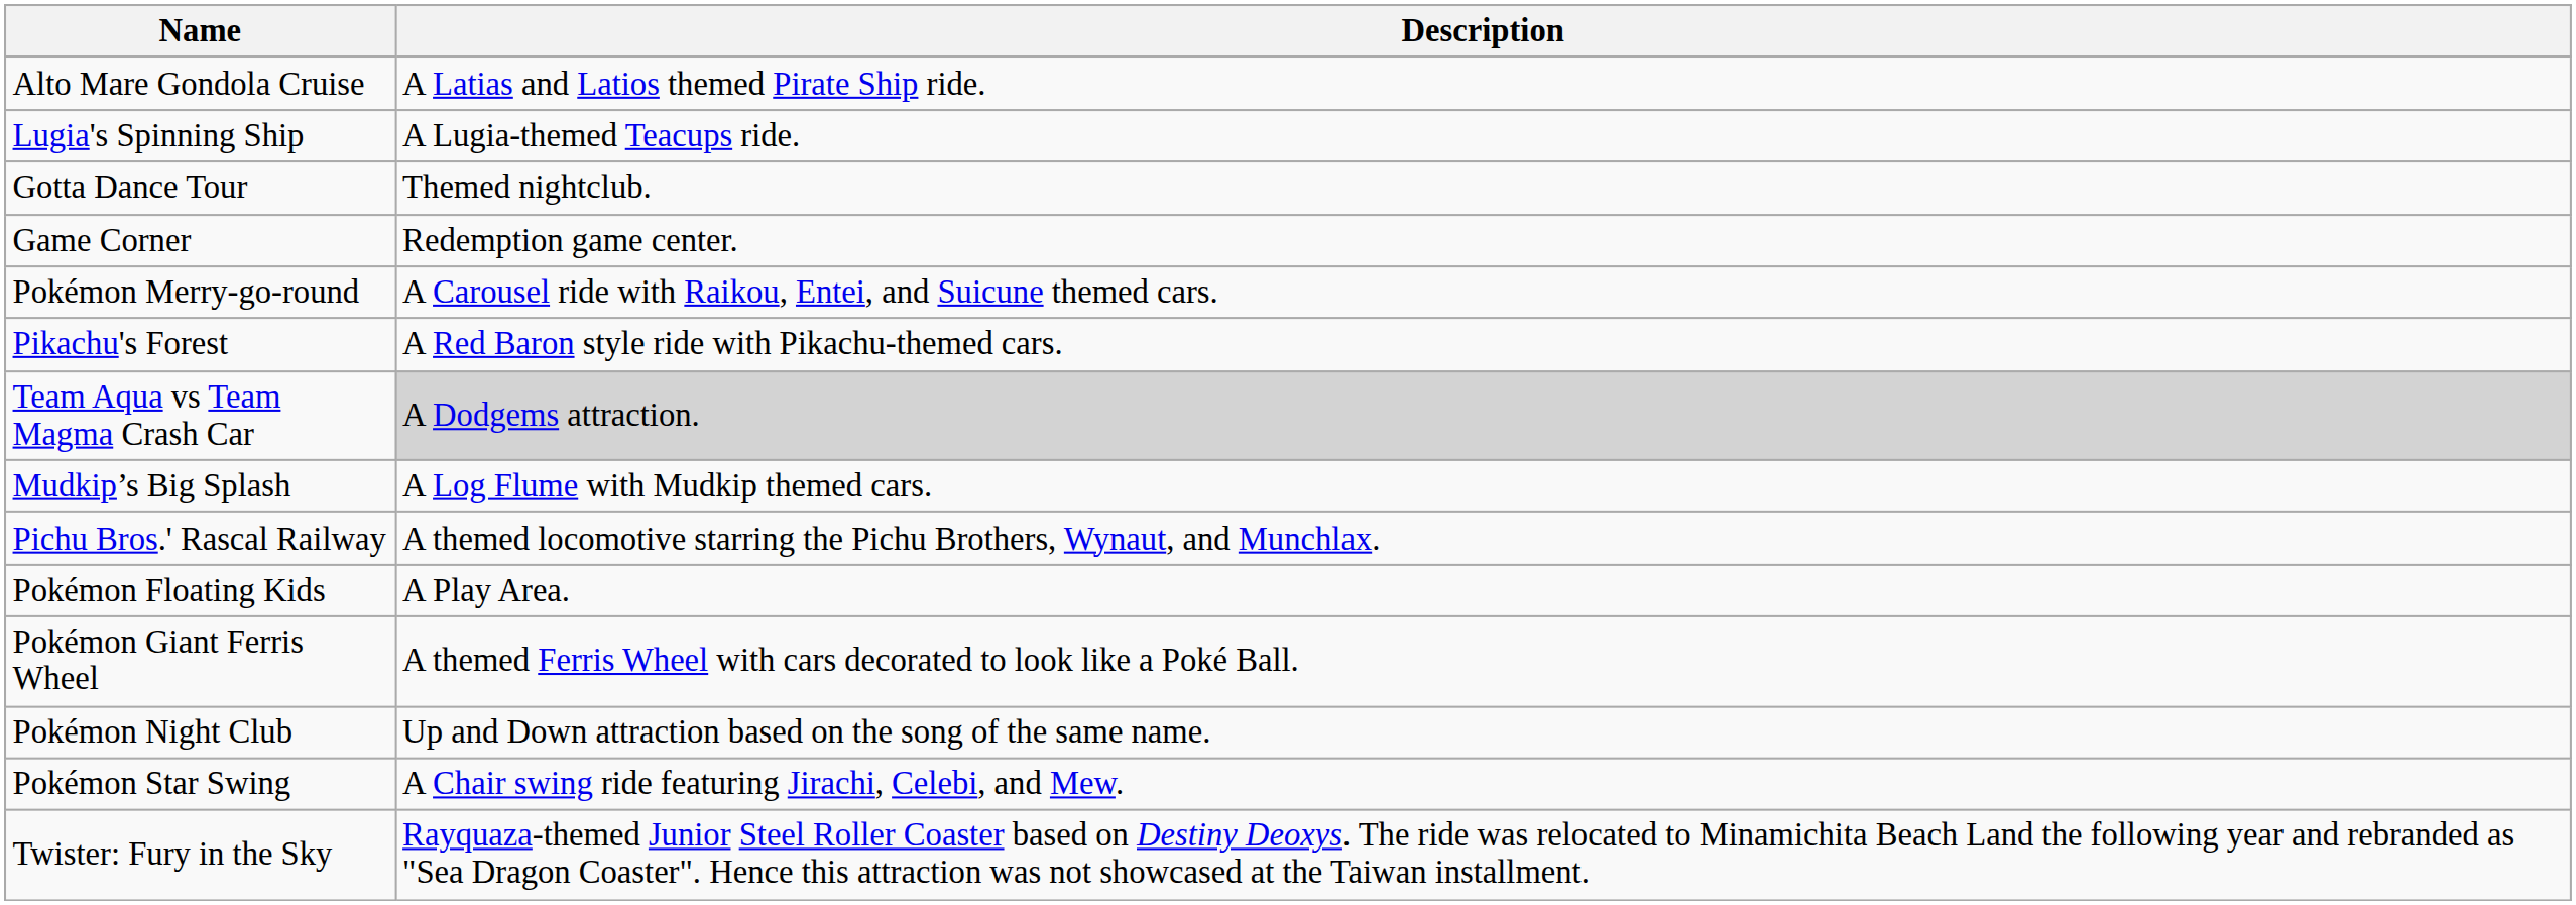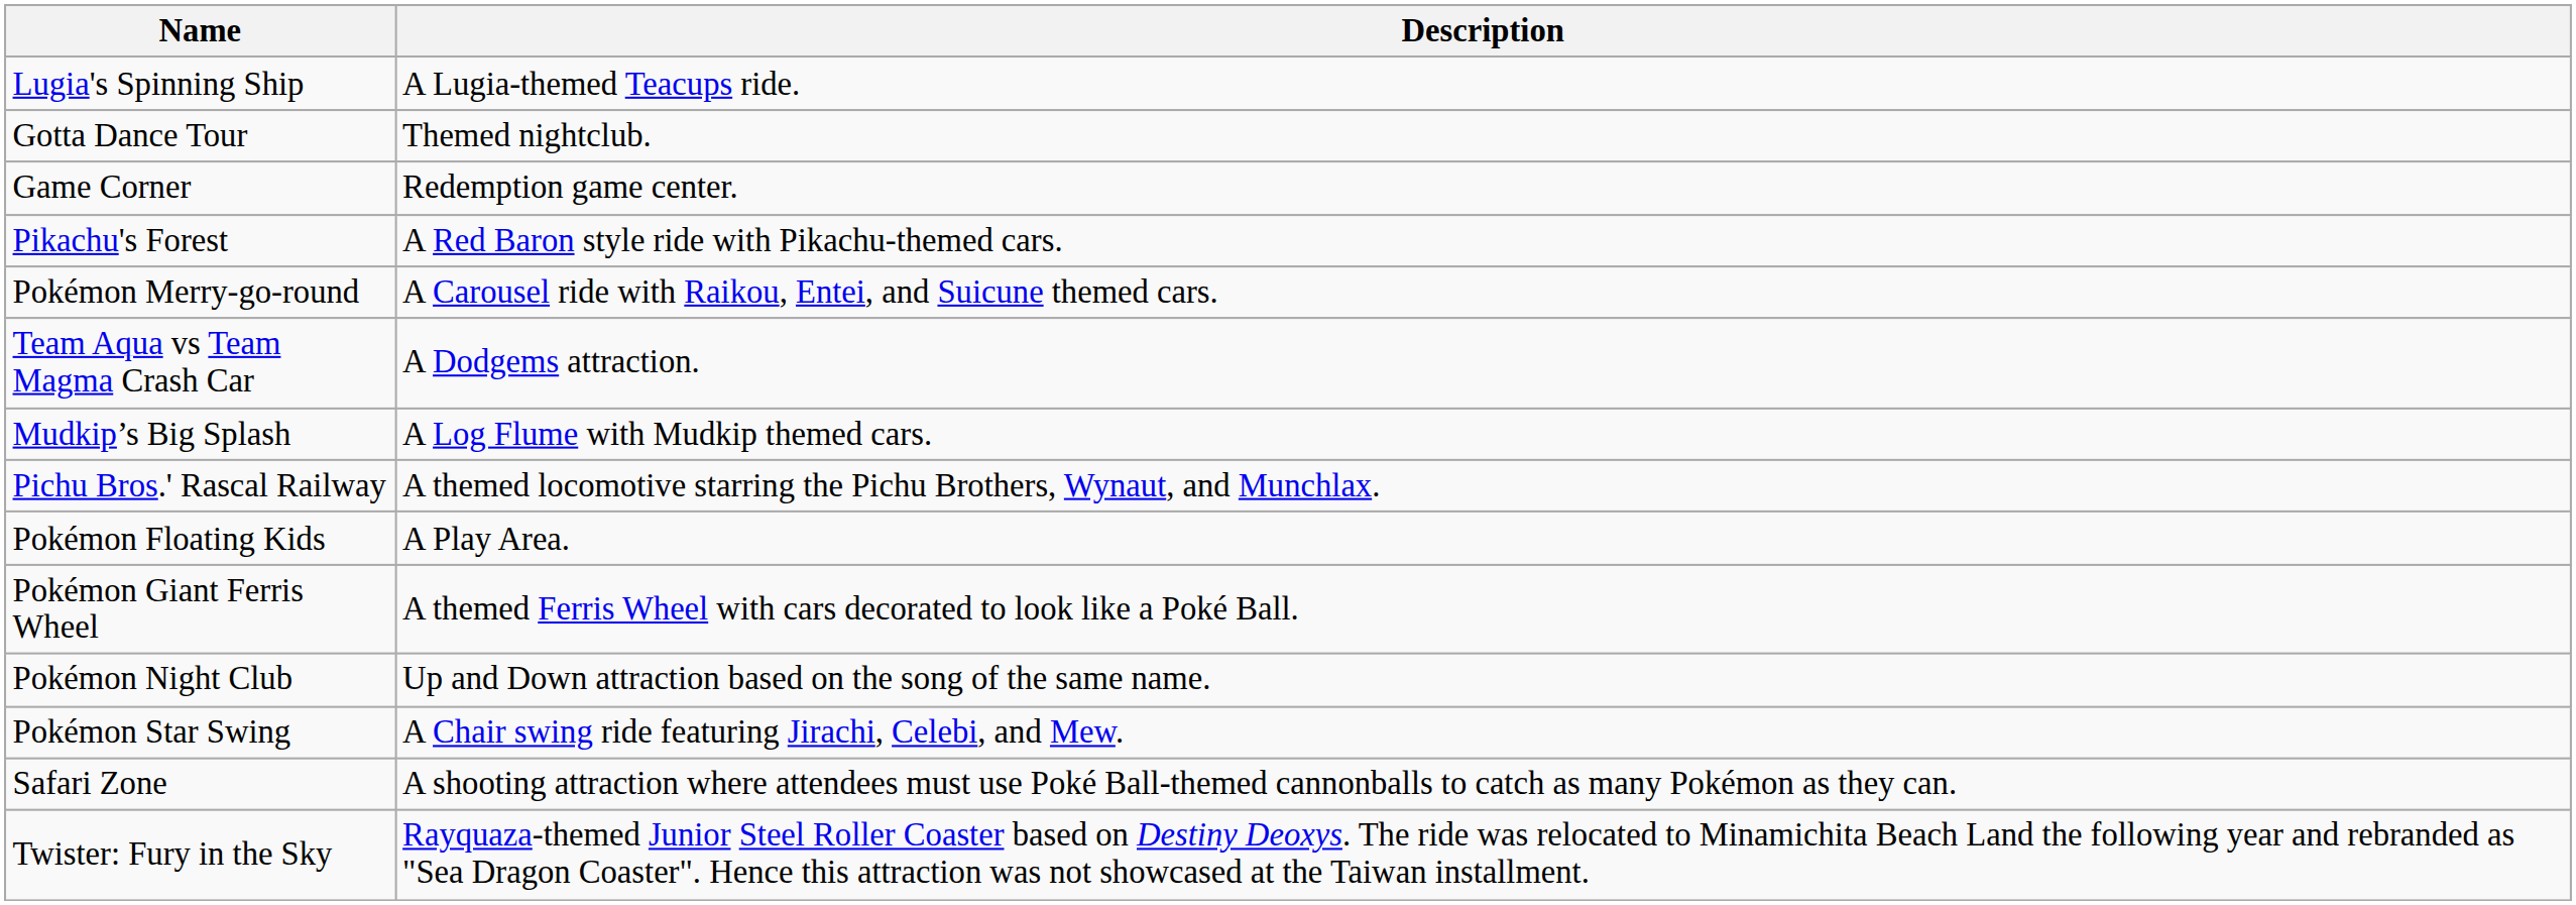- row: Alto Mare Gondola Cruise | A Latias and Latios themed Pirate Ship ride.
rows swapped: Pokémon Merry-go-round <-> Pikachu's Forest
Team Aqua vs Team Magma Crash Car | Description: lightgrey background -> no background
+ row: Safari Zone | A shooting attraction where attendees must use Poké Ball-themed cannonballs to catch as many Pokémon as they can.
